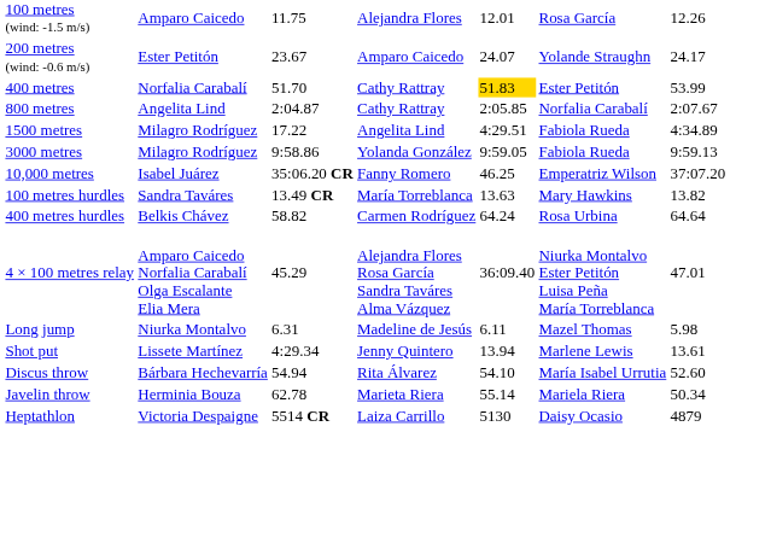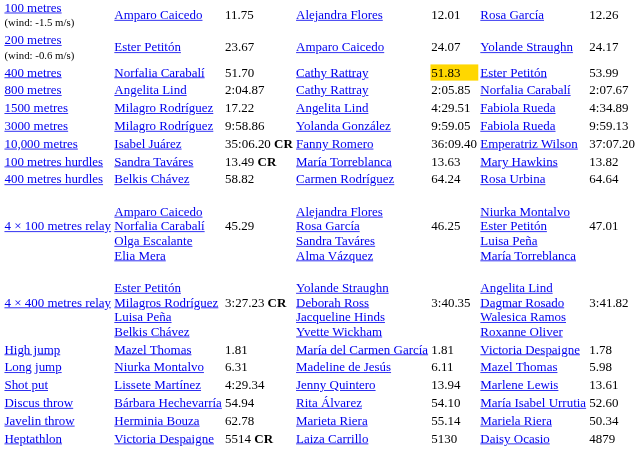10,000 metres | column 5: 46.25 -> 36:09.40
4 × 100 metres relay | column 5: 36:09.40 -> 46.25
+ row: 4 × 400 metres relay | Ester Petitón Milagros Rodríguez Luisa Peña Belkis Chávez | 3:27.23 CR | Yolande Straughn Deborah Ross Jacqueline Hinds Yvette Wickham | 3:40.35 | Angelita Lind Dagmar Rosado Walesica Ramos Roxanne Oliver | 3:41.82
+ row: High jump | Mazel Thomas | 1.81 | María del Carmen García | 1.81 | Victoria Despaigne | 1.78
